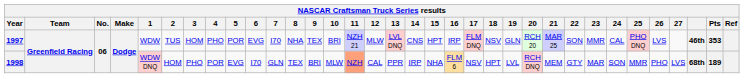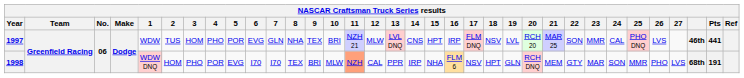1997 | 7: I70 -> GLN
1997 | 19: GLN -> LVL
1997 | Pts: 353 -> 441
1998 | 7: GLN -> I70
1998 | 19: LVL -> GLN
1998 | Pts: 189 -> 191
